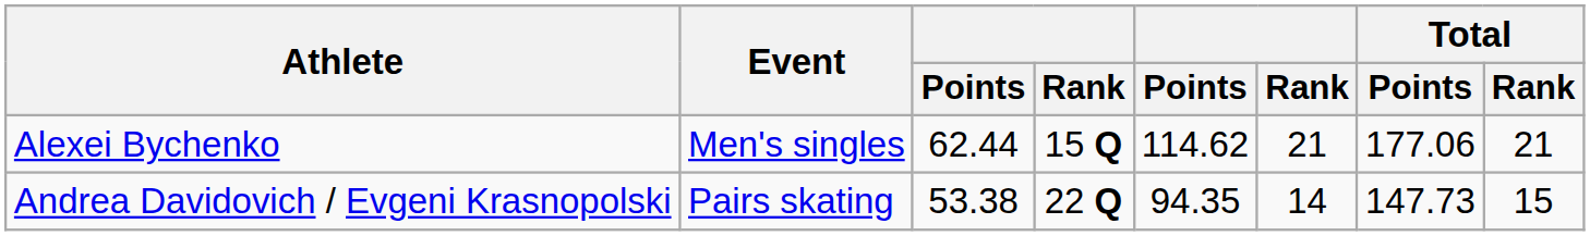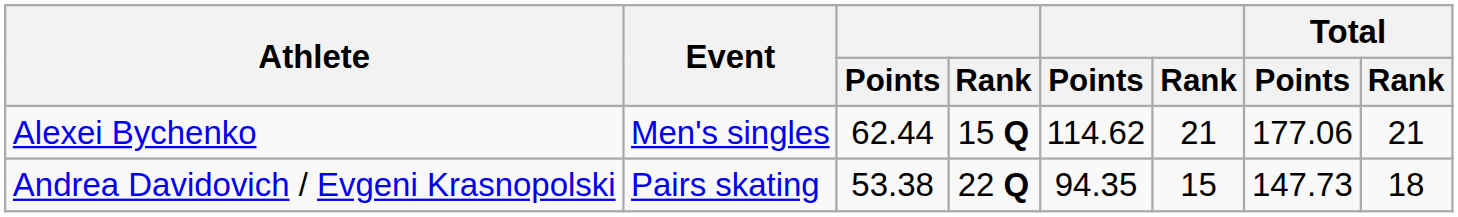Andrea Davidovich / Evgeni Krasnopolski | column 6: 14 -> 15
Andrea Davidovich / Evgeni Krasnopolski | Total / Rank: 15 -> 18
